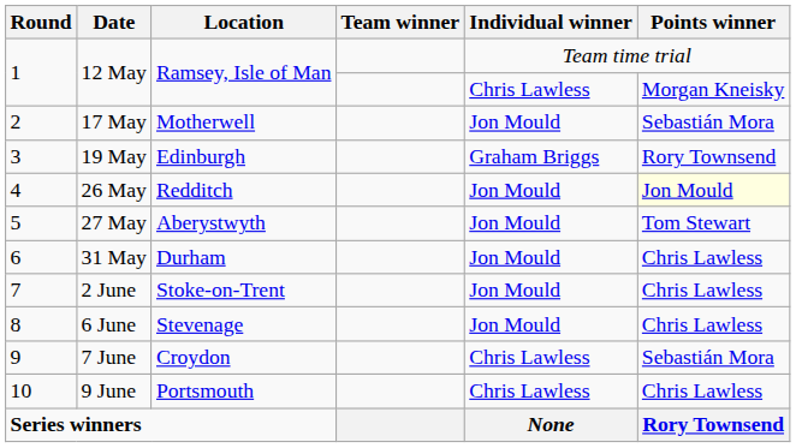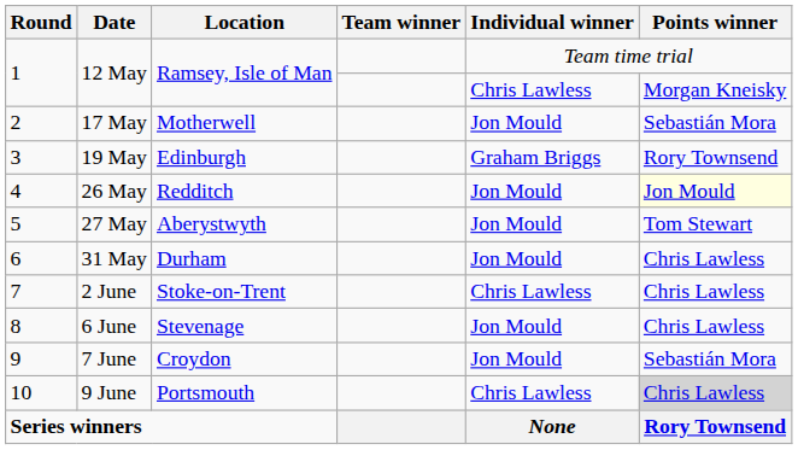2 June | Individual winner: Jon Mould -> Chris Lawless
7 June | Individual winner: Chris Lawless -> Jon Mould
9 June | Points winner: no background -> lightgrey background
